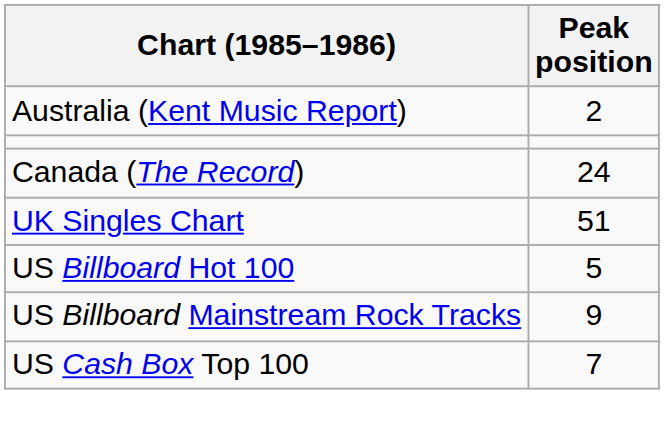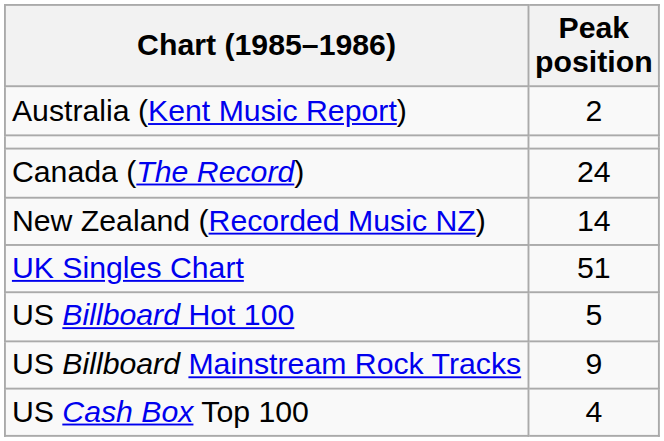+ row: New Zealand (Recorded Music NZ) | 14
US Cash Box Top 100 | Peak position: 7 -> 4
